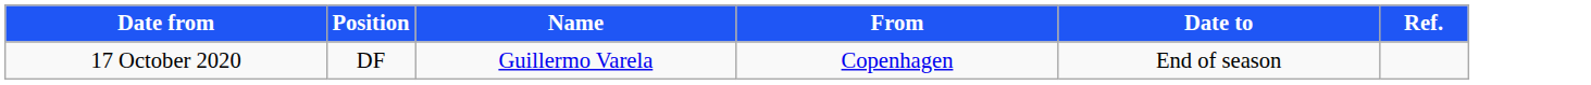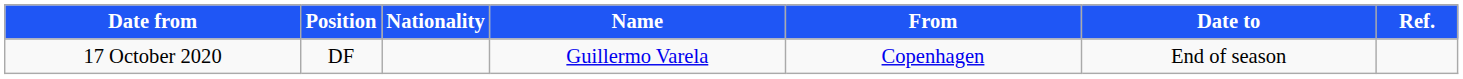+ column: Nationality
